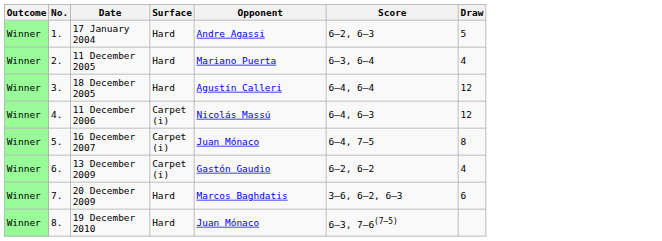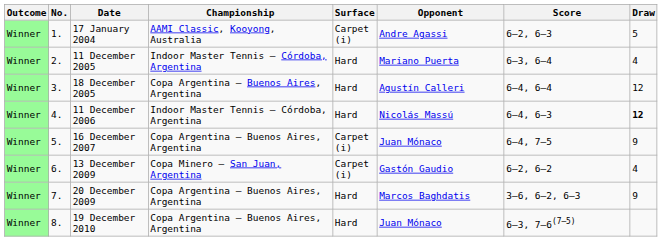+ column: Championship | AAMI Classic, Kooyong, Australia | Indoor Master Tennis – Córdoba, Argentina | Copa Argentina – Buenos Aires, Argentina | Indoor Master Tennis – Córdoba, Argentina | Copa Argentina – Buenos Aires, Argentina | Copa Minero – San Juan, Argentina | Copa Argentina – Buenos Aires, Argentina | Copa Argentina – Buenos Aires, Argentina
17 January 2004 | Surface: Hard -> Carpet (i)
11 December 2006 | Surface: Carpet (i) -> Hard
11 December 2006 | Draw: normal -> bold
16 December 2007 | Draw: 8 -> 9
20 December 2009 | Draw: 6 -> 9
